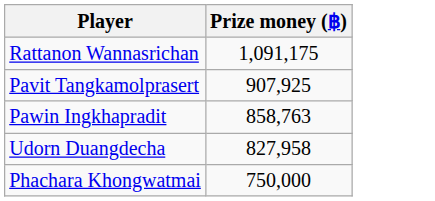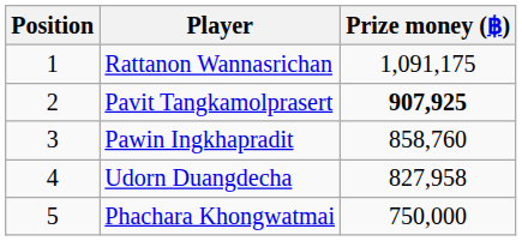+ column: Position | 1 | 2 | 3 | 4 | 5
Pavit Tangkamolprasert | Prize money (฿): normal -> bold
Pawin Ingkhapradit | Prize money (฿): 858,763 -> 858,760
